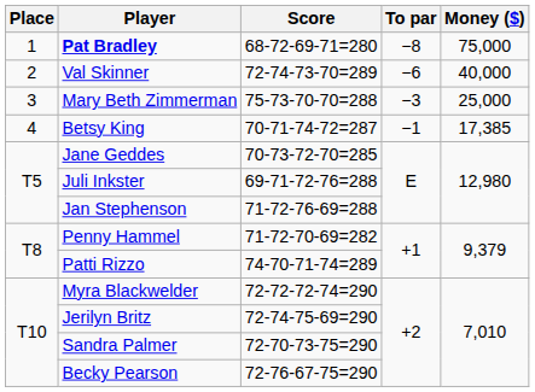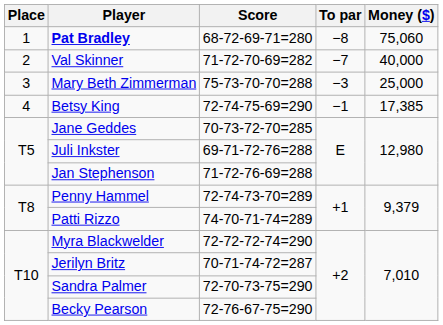Pat Bradley | Money ($): 75,000 -> 75,060
Val Skinner | Score: 72-74-73-70=289 -> 71-72-70-69=282
Val Skinner | To par: −6 -> −7
Betsy King | Score: 70-71-74-72=287 -> 72-74-75-69=290
Penny Hammel | Score: 71-72-70-69=282 -> 72-74-73-70=289
Jerilyn Britz | Score: 72-74-75-69=290 -> 70-71-74-72=287
